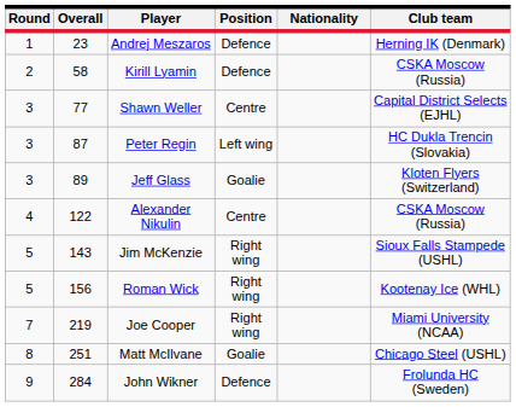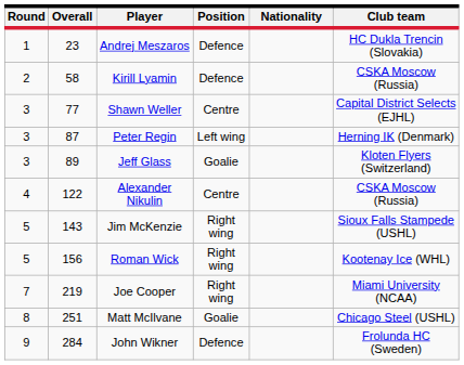Andrej Meszaros | Club team: Herning IK (Denmark) -> HC Dukla Trencin (Slovakia)
Peter Regin | Club team: HC Dukla Trencin (Slovakia) -> Herning IK (Denmark)
